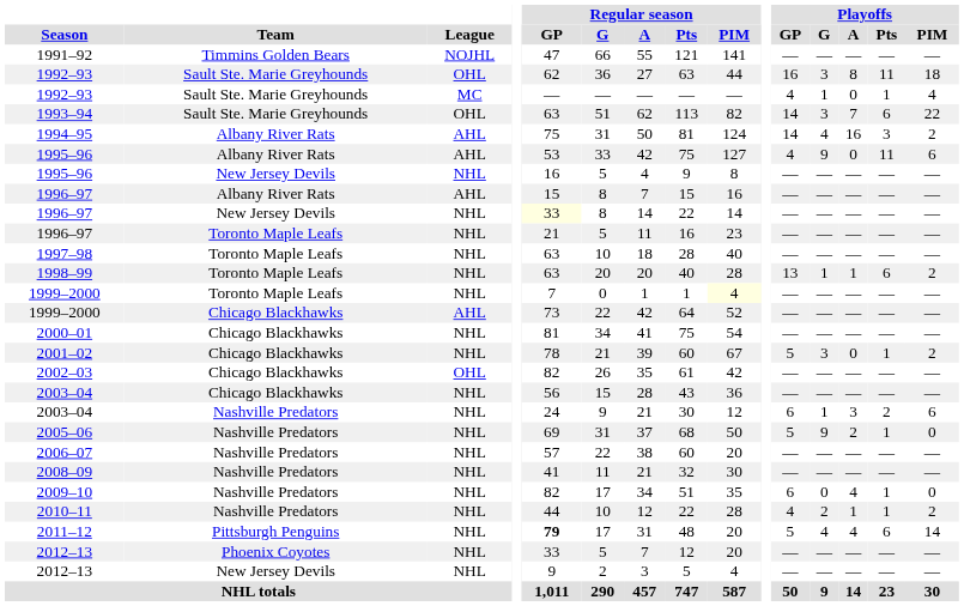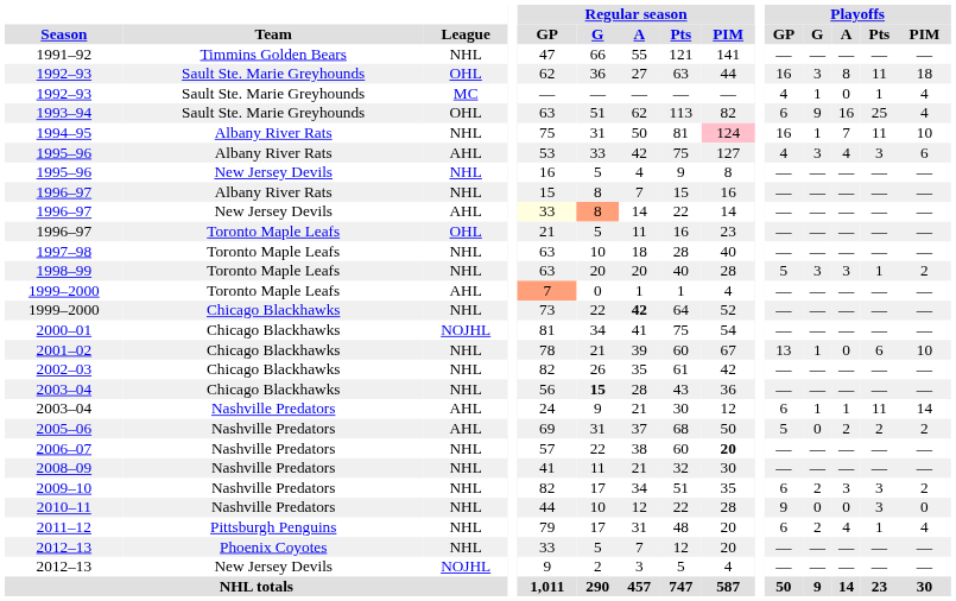1991–92 | League: NOJHL -> NHL
1993–94 | Playoffs / GP: 14 -> 6
1993–94 | Playoffs / G: 3 -> 9
1993–94 | Playoffs / A: 7 -> 16
1993–94 | Playoffs / Pts: 6 -> 25
1993–94 | Playoffs / PIM: 22 -> 4
1994–95 | League: AHL -> NHL
1994–95 | Regular season / PIM: no background -> pink background
1994–95 | Playoffs / GP: 14 -> 16
1994–95 | Playoffs / G: 4 -> 1
1994–95 | Playoffs / A: 16 -> 7
1994–95 | Playoffs / Pts: 3 -> 11
1994–95 | Playoffs / PIM: 2 -> 10
1995–96 / Albany River Rats | Playoffs / G: 9 -> 3
1995–96 / Albany River Rats | Playoffs / A: 0 -> 4
1995–96 / Albany River Rats | Playoffs / Pts: 11 -> 3
1996–97 / Albany River Rats | League: AHL -> NHL
1996–97 / New Jersey Devils | League: NHL -> AHL
1996–97 / New Jersey Devils | Regular season / G: no background -> lightsalmon background
1996–97 / Toronto Maple Leafs | League: NHL -> OHL
1998–99 | Playoffs / GP: 13 -> 5
1998–99 | Playoffs / G: 1 -> 3
1998–99 | Playoffs / A: 1 -> 3
1998–99 | Playoffs / Pts: 6 -> 1
1999–2000 / Toronto Maple Leafs | League: NHL -> AHL
1999–2000 / Toronto Maple Leafs | Regular season / GP: no background -> lightsalmon background
1999–2000 / Toronto Maple Leafs | Regular season / PIM: lightyellow background -> no background
1999–2000 / Chicago Blackhawks | League: AHL -> NHL
1999–2000 / Chicago Blackhawks | Regular season / A: normal -> bold
2000–01 | League: NHL -> NOJHL
2001–02 | Playoffs / GP: 5 -> 13
2001–02 | Playoffs / G: 3 -> 1
2001–02 | Playoffs / Pts: 1 -> 6
2001–02 | Playoffs / PIM: 2 -> 10
2002–03 | League: OHL -> NHL
2003–04 / Chicago Blackhawks | Regular season / G: normal -> bold
2003–04 / Nashville Predators | League: NHL -> AHL
2003–04 / Nashville Predators | Playoffs / A: 3 -> 1
2003–04 / Nashville Predators | Playoffs / Pts: 2 -> 11
2003–04 / Nashville Predators | Playoffs / PIM: 6 -> 14
2005–06 | League: NHL -> AHL
2005–06 | Playoffs / G: 9 -> 0
2005–06 | Playoffs / Pts: 1 -> 2
2005–06 | Playoffs / PIM: 0 -> 2
2006–07 | Regular season / PIM: normal -> bold
2009–10 | Playoffs / G: 0 -> 2
2009–10 | Playoffs / A: 4 -> 3
2009–10 | Playoffs / Pts: 1 -> 3
2009–10 | Playoffs / PIM: 0 -> 2
2010–11 | Playoffs / GP: 4 -> 9
2010–11 | Playoffs / G: 2 -> 0
2010–11 | Playoffs / A: 1 -> 0
2010–11 | Playoffs / Pts: 1 -> 3
2010–11 | Playoffs / PIM: 2 -> 0
2011–12 | Regular season / GP: bold -> normal
2011–12 | Playoffs / GP: 5 -> 6
2011–12 | Playoffs / G: 4 -> 2
2011–12 | Playoffs / Pts: 6 -> 1
2011–12 | Playoffs / PIM: 14 -> 4
2012–13 / New Jersey Devils | League: NHL -> NOJHL
